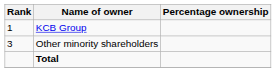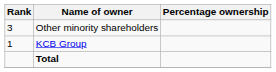rows swapped: KCB Group <-> Other minority shareholders
